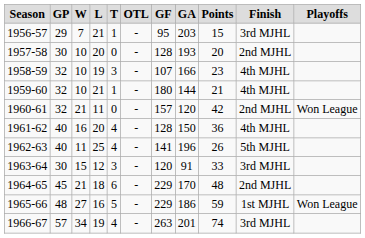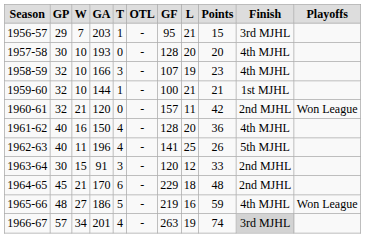columns swapped: L <-> GA
1957-58 | Finish: 2nd MJHL -> 4th MJHL
1959-60 | GF: 180 -> 100
1959-60 | Finish: 4th MJHL -> 1st MJHL
1963-64 | Finish: 3rd MJHL -> 2nd MJHL
1965-66 | GF: 229 -> 219
1965-66 | Finish: 1st MJHL -> 4th MJHL
1966-67 | Finish: no background -> lightgrey background
